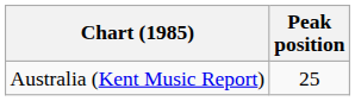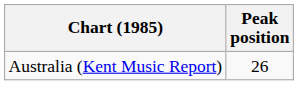Australia (Kent Music Report) | Peak position: 25 -> 26
